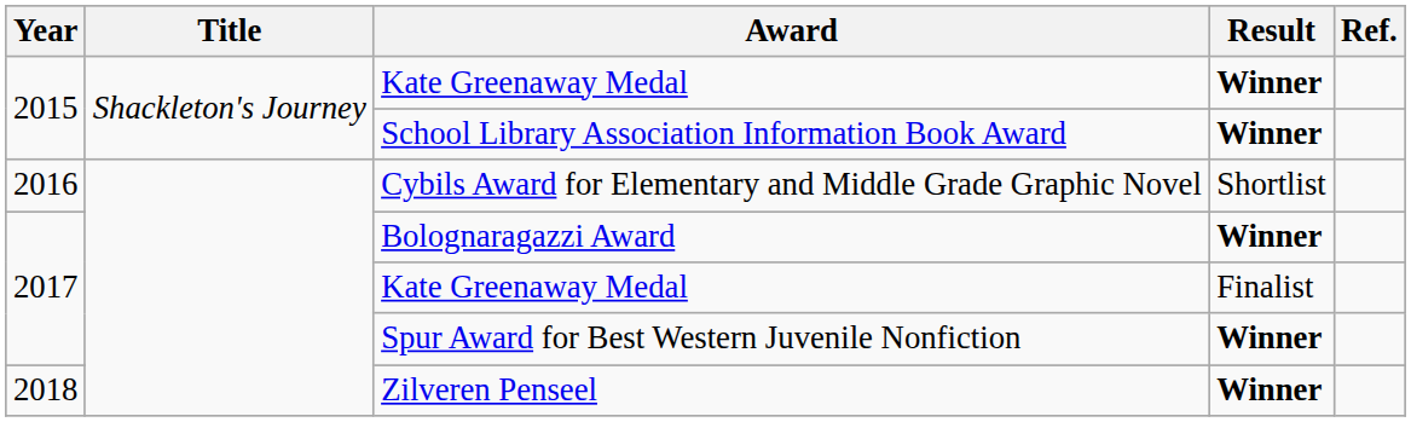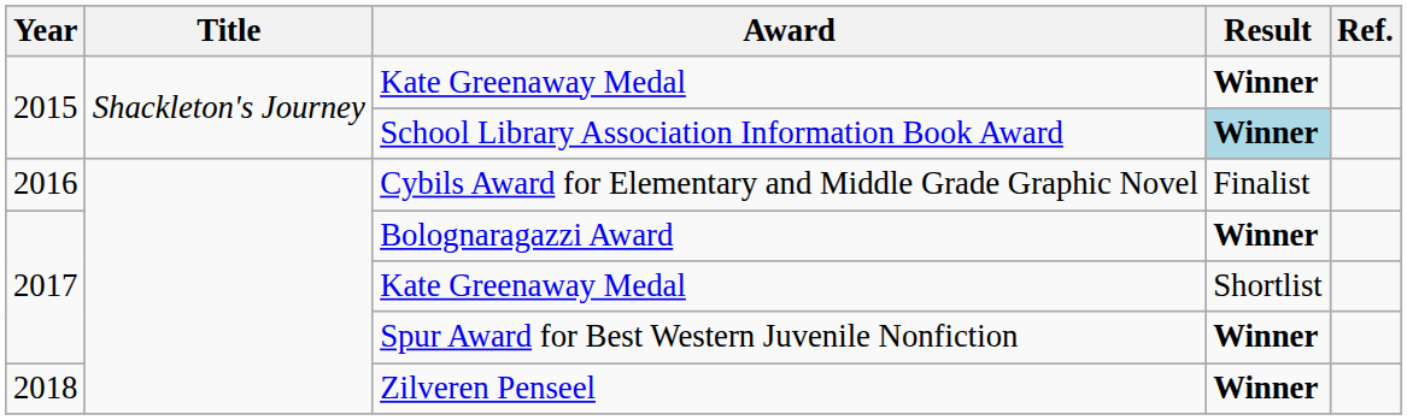School Library Association Information Book Award | Result: no background -> lightblue background
Cybils Award for Elementary and Middle Grade Graphic Novel | Result: Shortlist -> Finalist
2017 / Kate Greenaway Medal | Result: Finalist -> Shortlist
